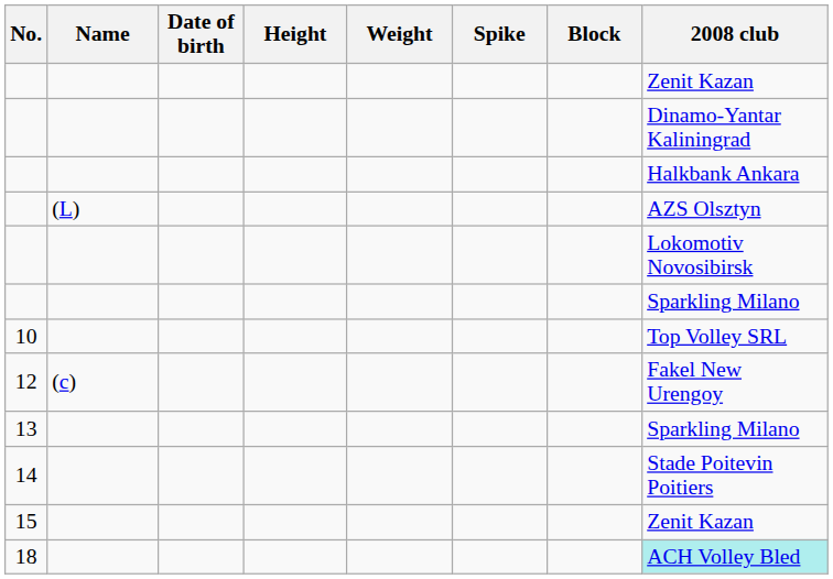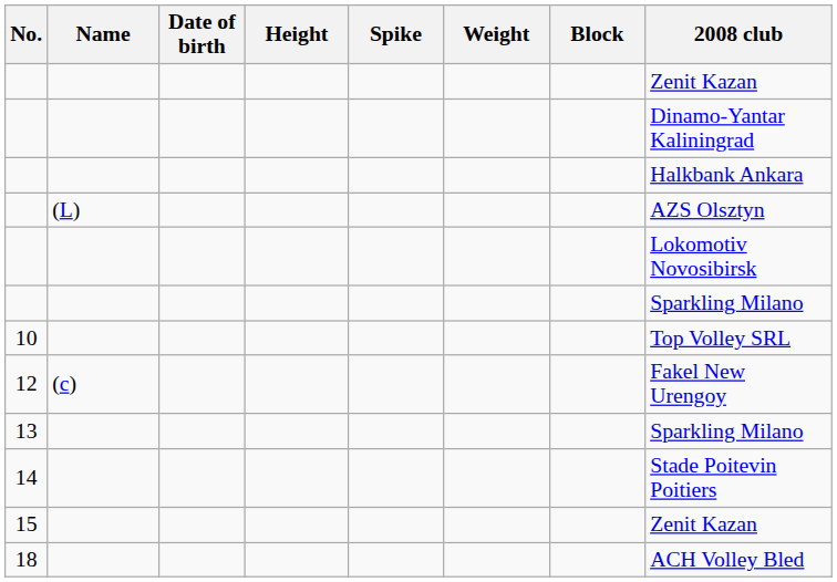columns swapped: Weight <-> Spike
18 | 2008 club: paleturquoise background -> no background
